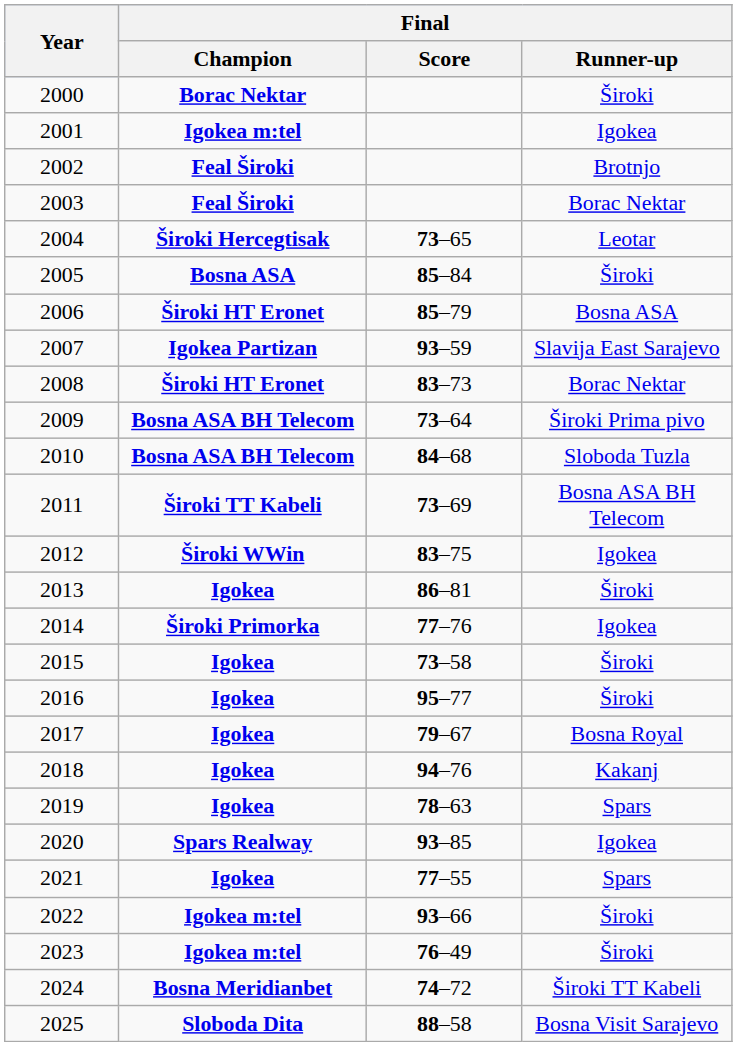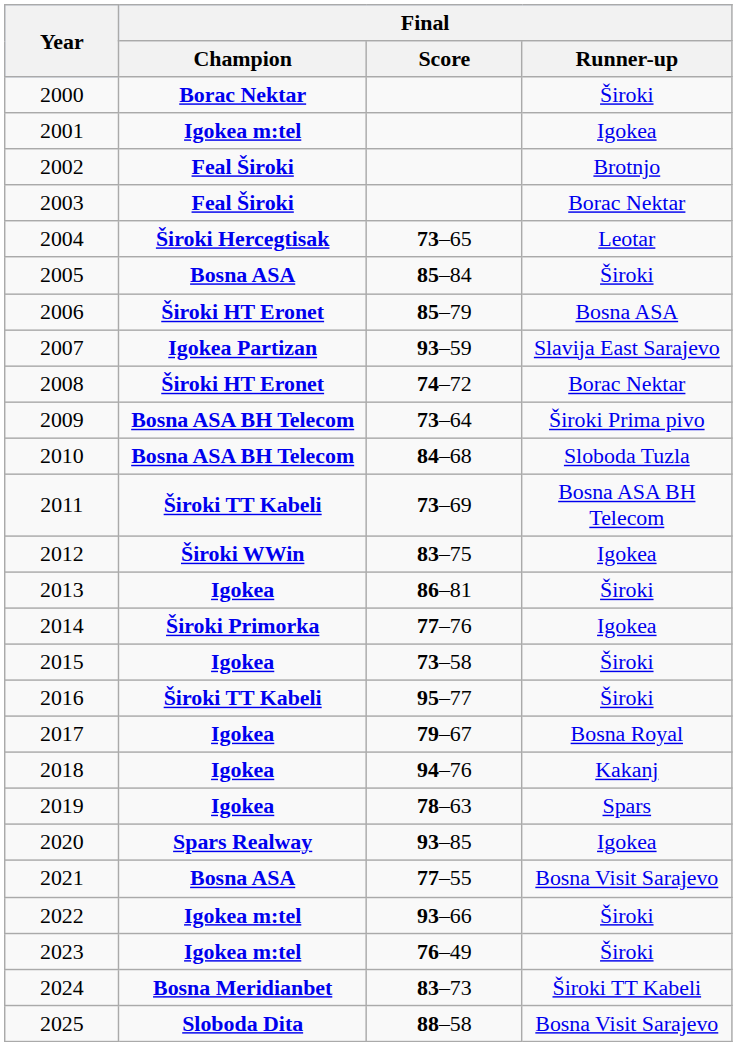2008 | Final / Score: 83–73 -> 74–72
2016 | Final / Champion: Igokea -> Široki TT Kabeli
2021 | Final / Champion: Igokea -> Bosna ASA
2021 | Final / Runner-up: Spars -> Bosna Visit Sarajevo
2024 | Final / Score: 74–72 -> 83–73
